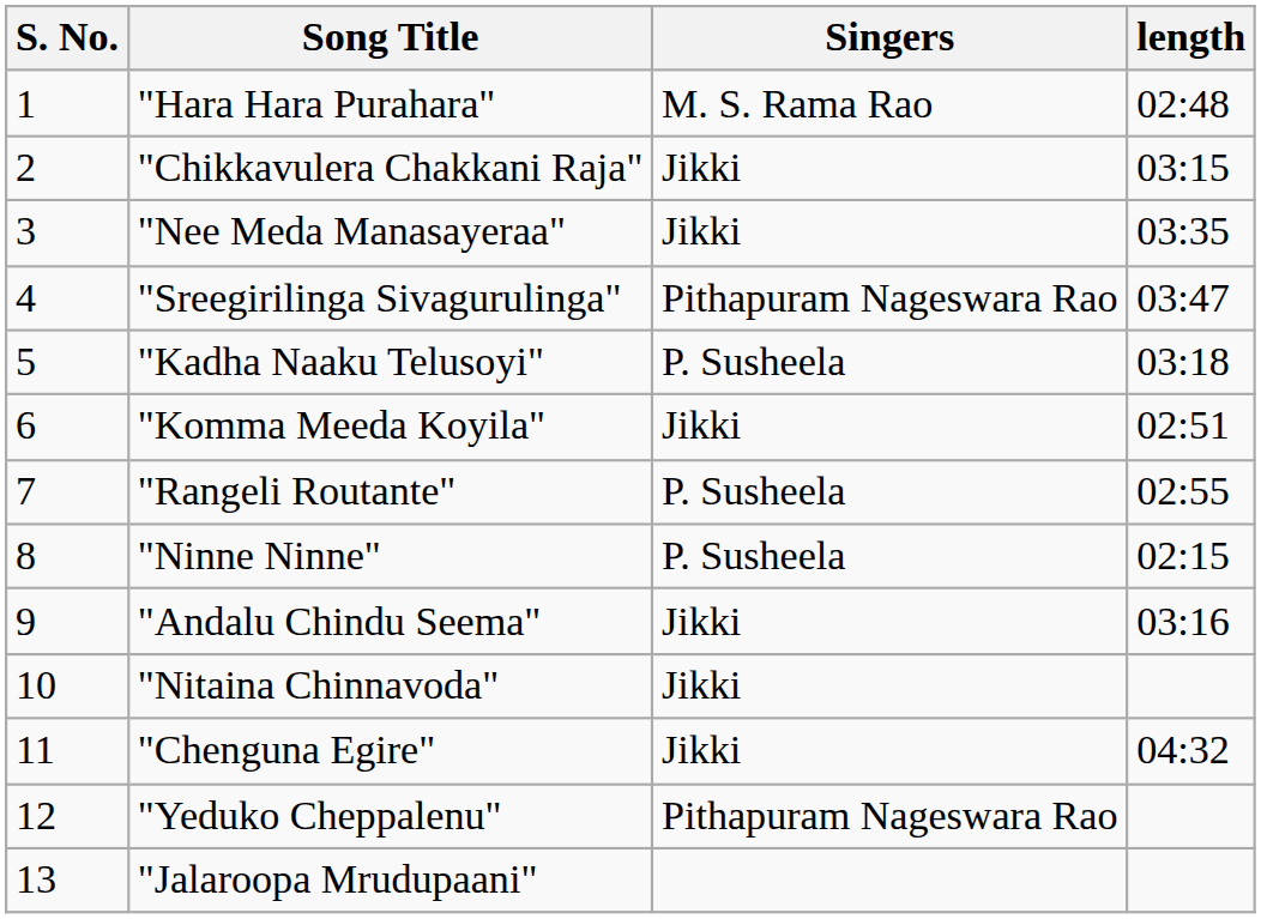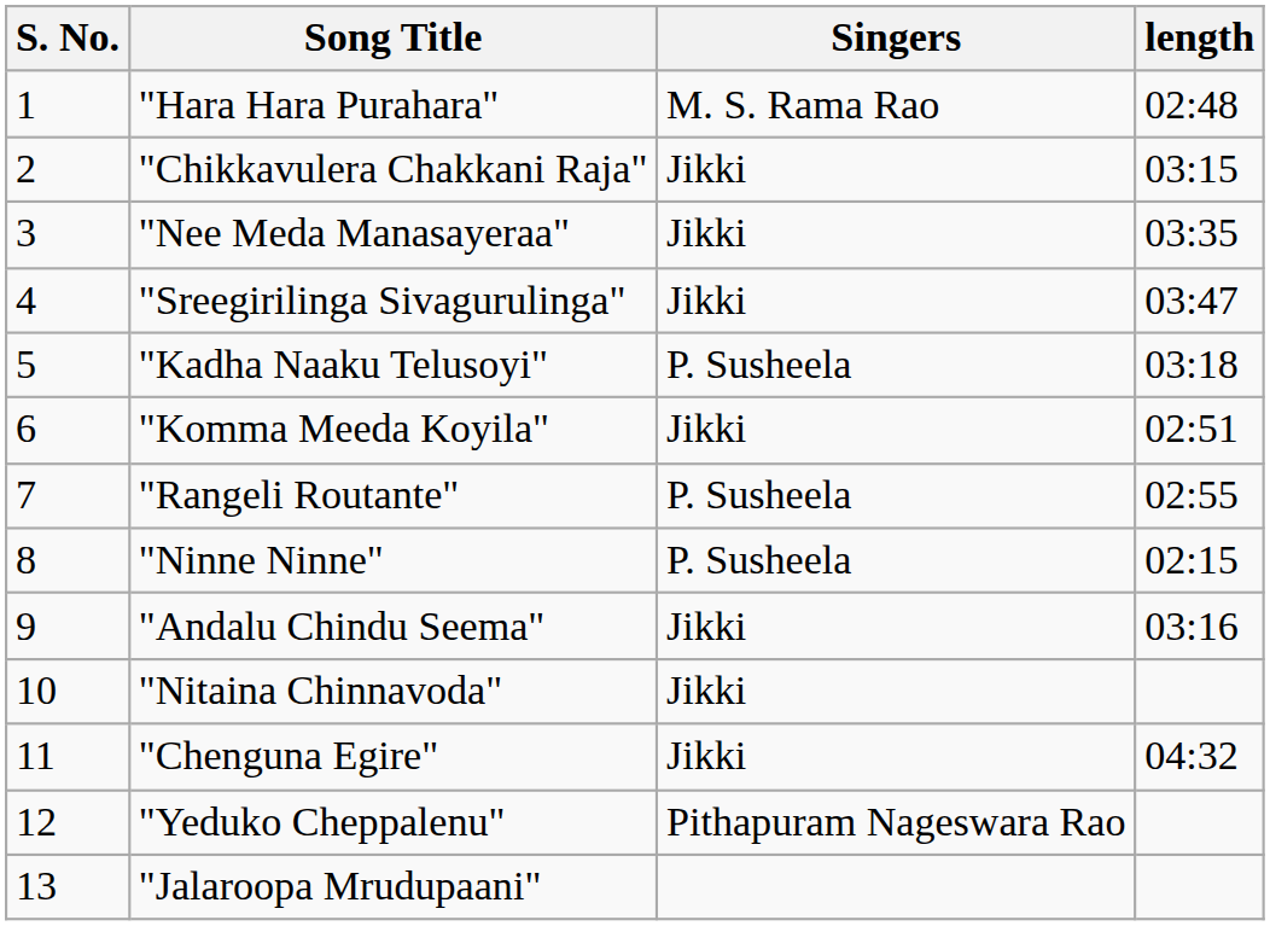"Sreegirilinga Sivagurulinga" | Singers: Pithapuram Nageswara Rao -> Jikki
